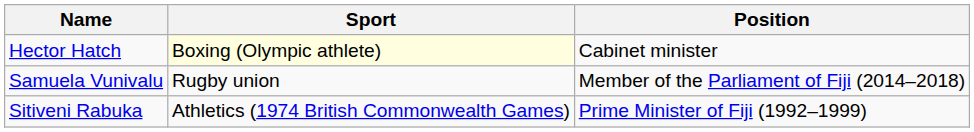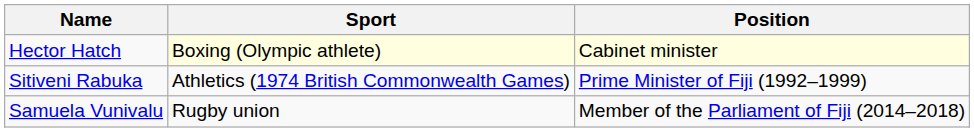Hector Hatch | Position: no background -> lightyellow background
rows swapped: Sitiveni Rabuka <-> Samuela Vunivalu
